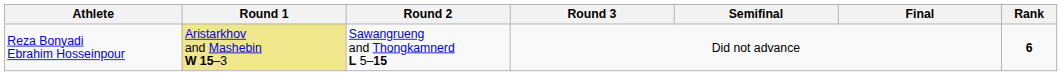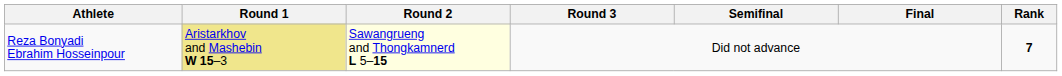Reza Bonyadi Ebrahim Hosseinpour | Round 2: no background -> lightyellow background
Reza Bonyadi Ebrahim Hosseinpour | Rank: 6 -> 7
